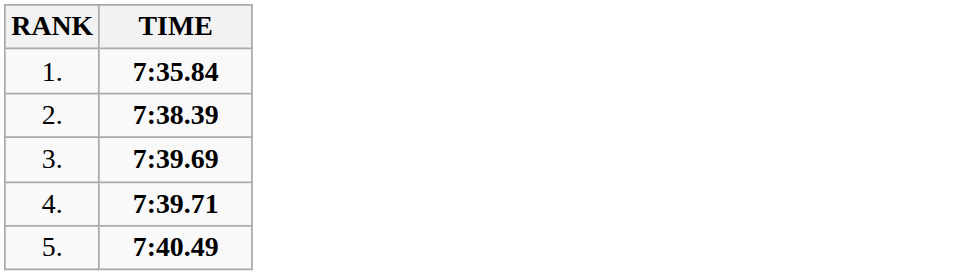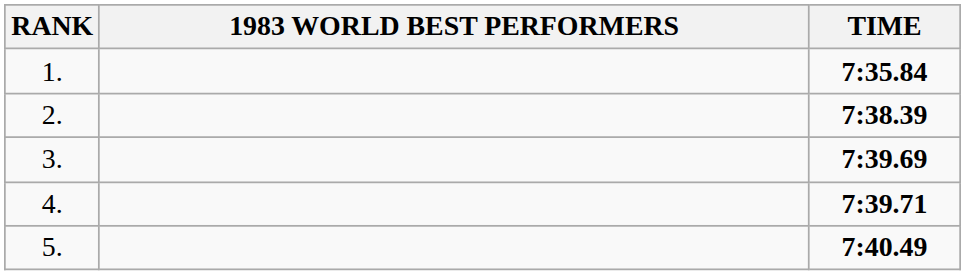+ column: 1983 WORLD BEST PERFORMERS
